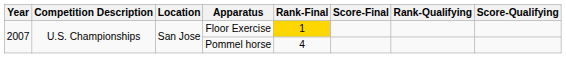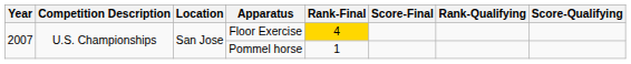Floor Exercise | Rank-Final: 1 -> 4
Pommel horse | Rank-Final: 4 -> 1
